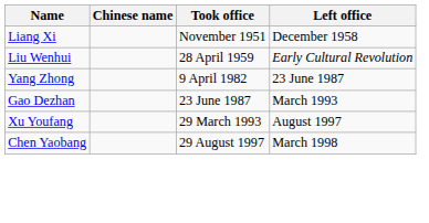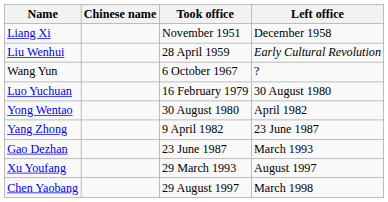+ row: Wang Yun | 6 October 1967 | ?
+ row: Luo Yuchuan | 16 February 1979 | 30 August 1980
+ row: Yong Wentao | 30 August 1980 | April 1982
